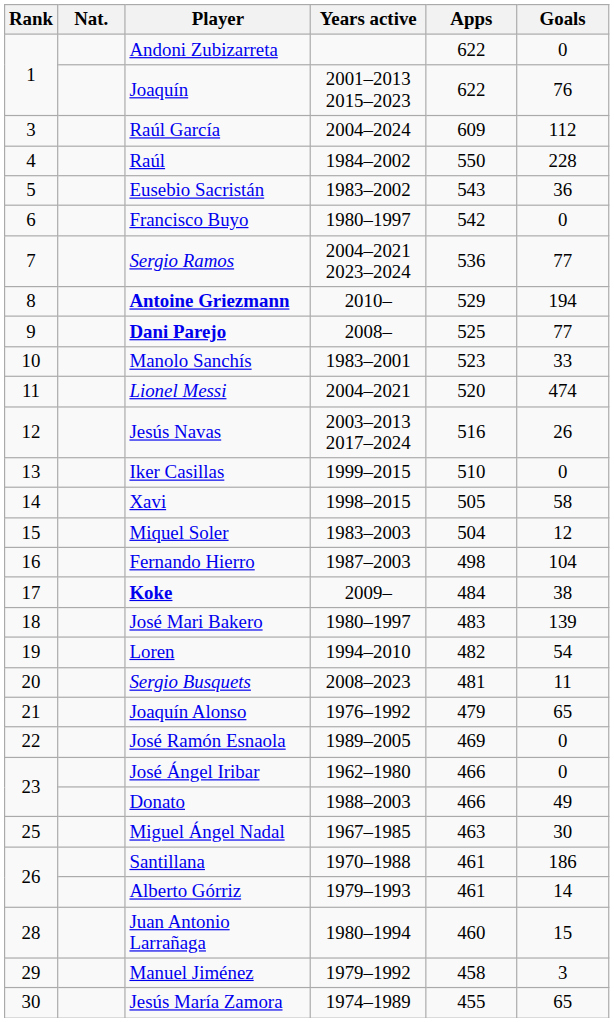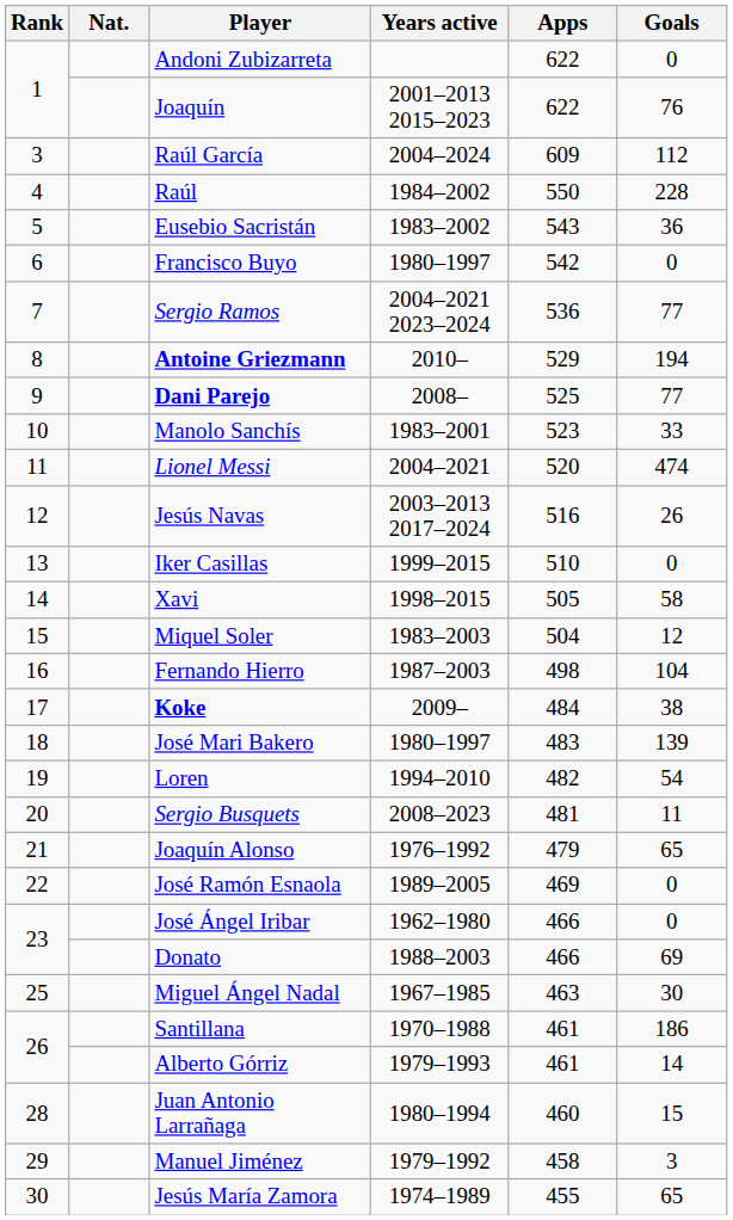Donato | Goals: 49 -> 69
